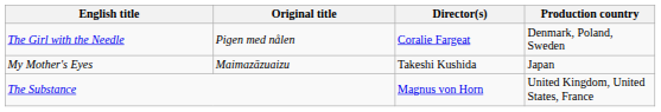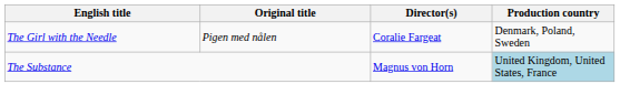- row: My Mother's Eyes | Maimazāzuaizu | Takeshi Kushida | Japan
The Substance | Production country: no background -> lightblue background
